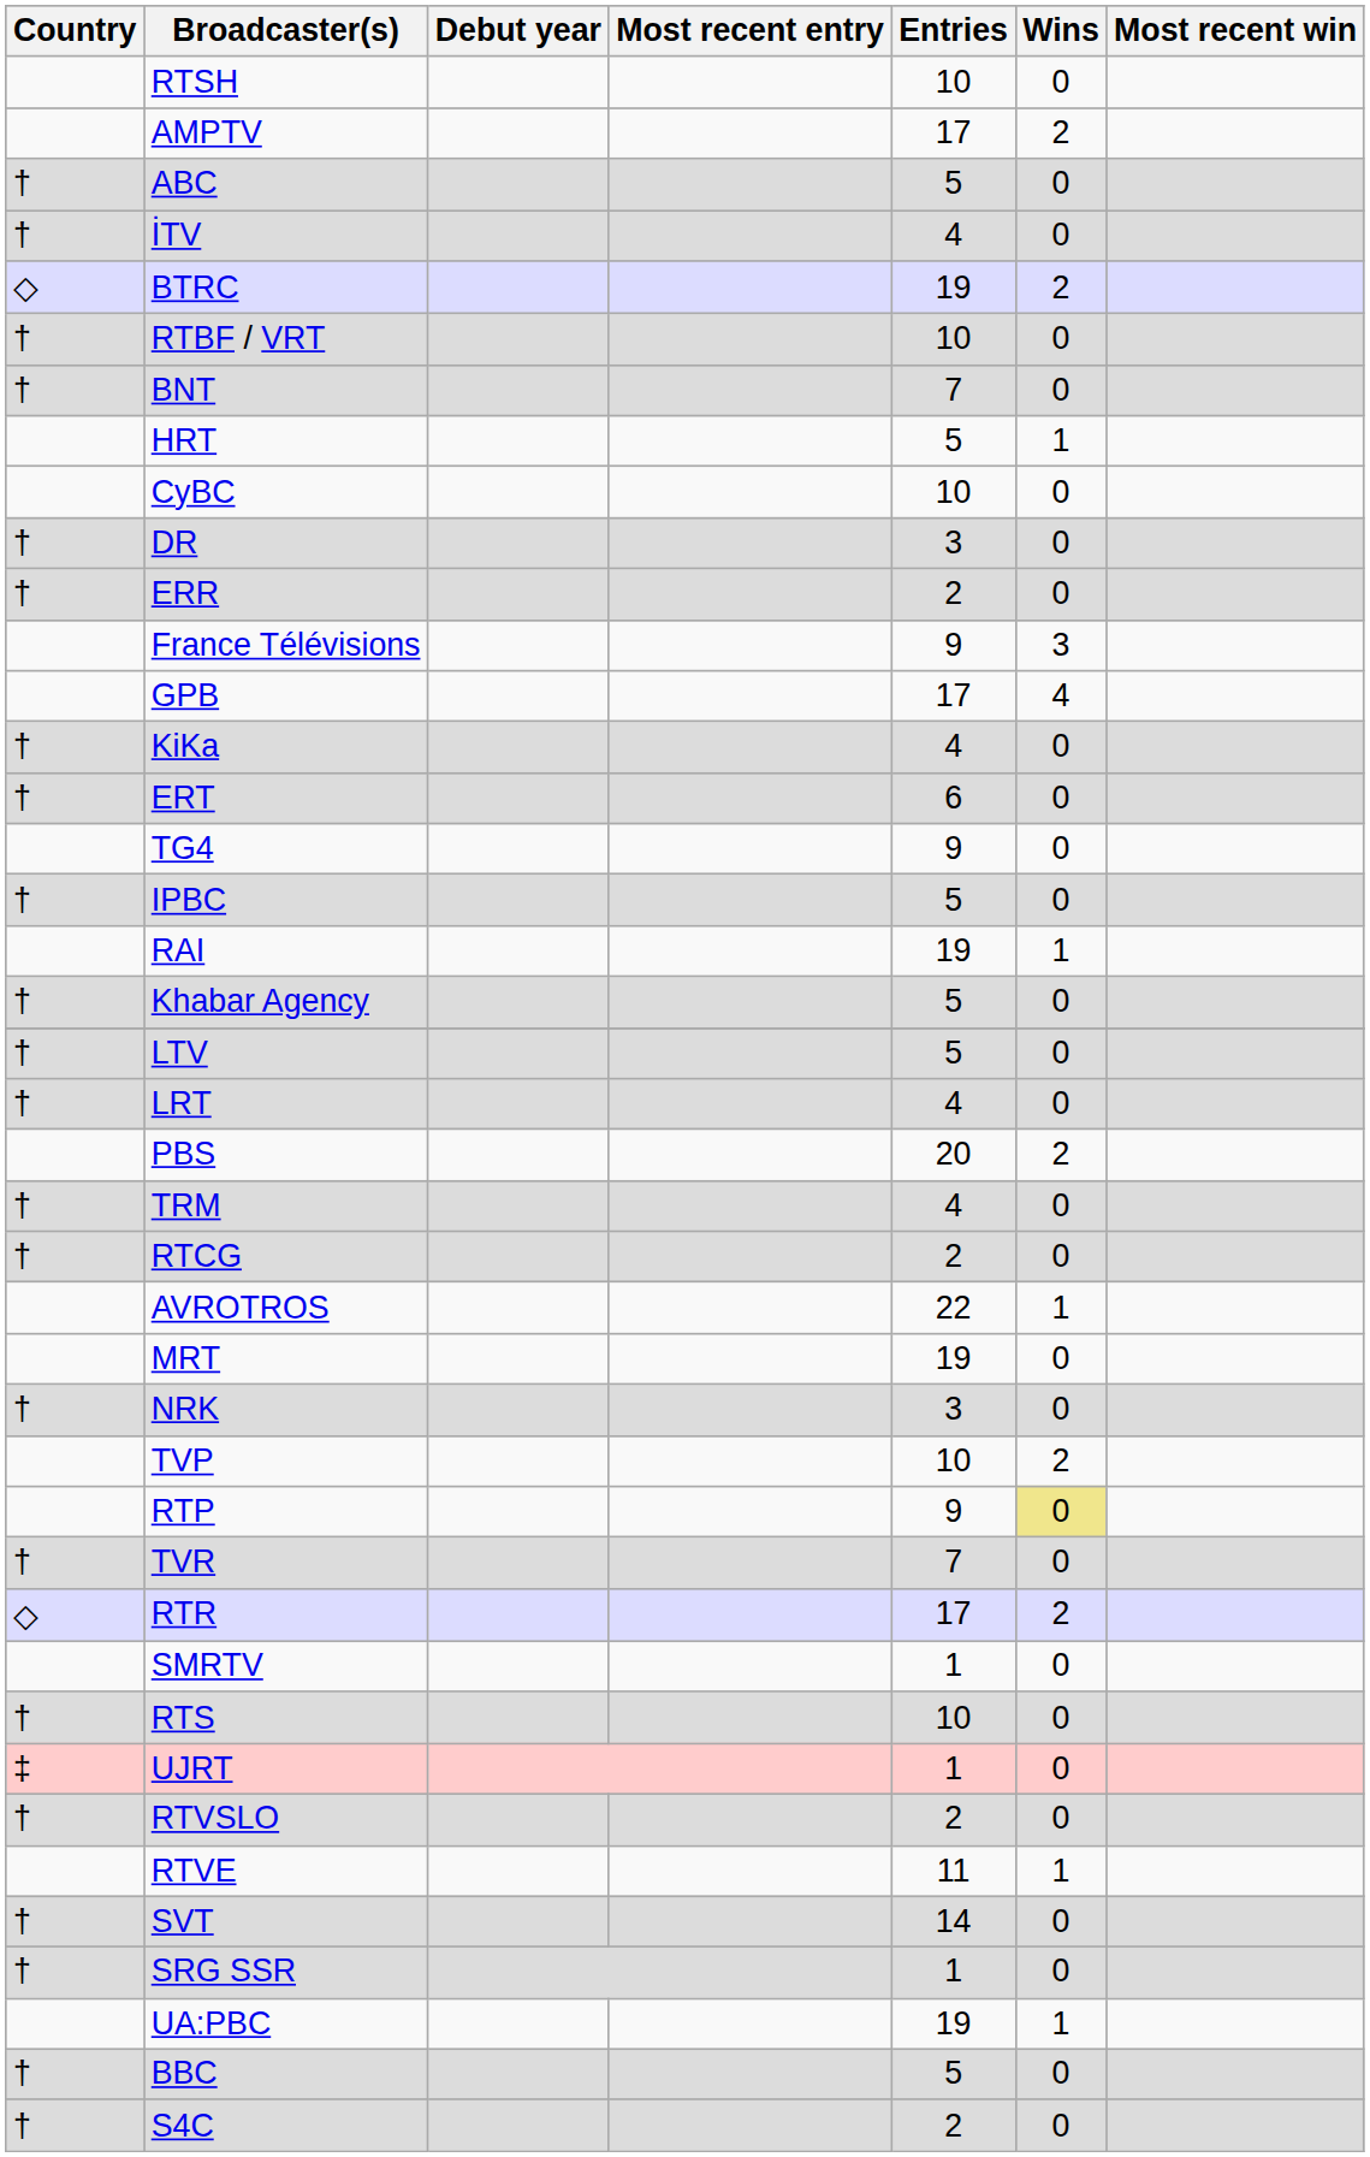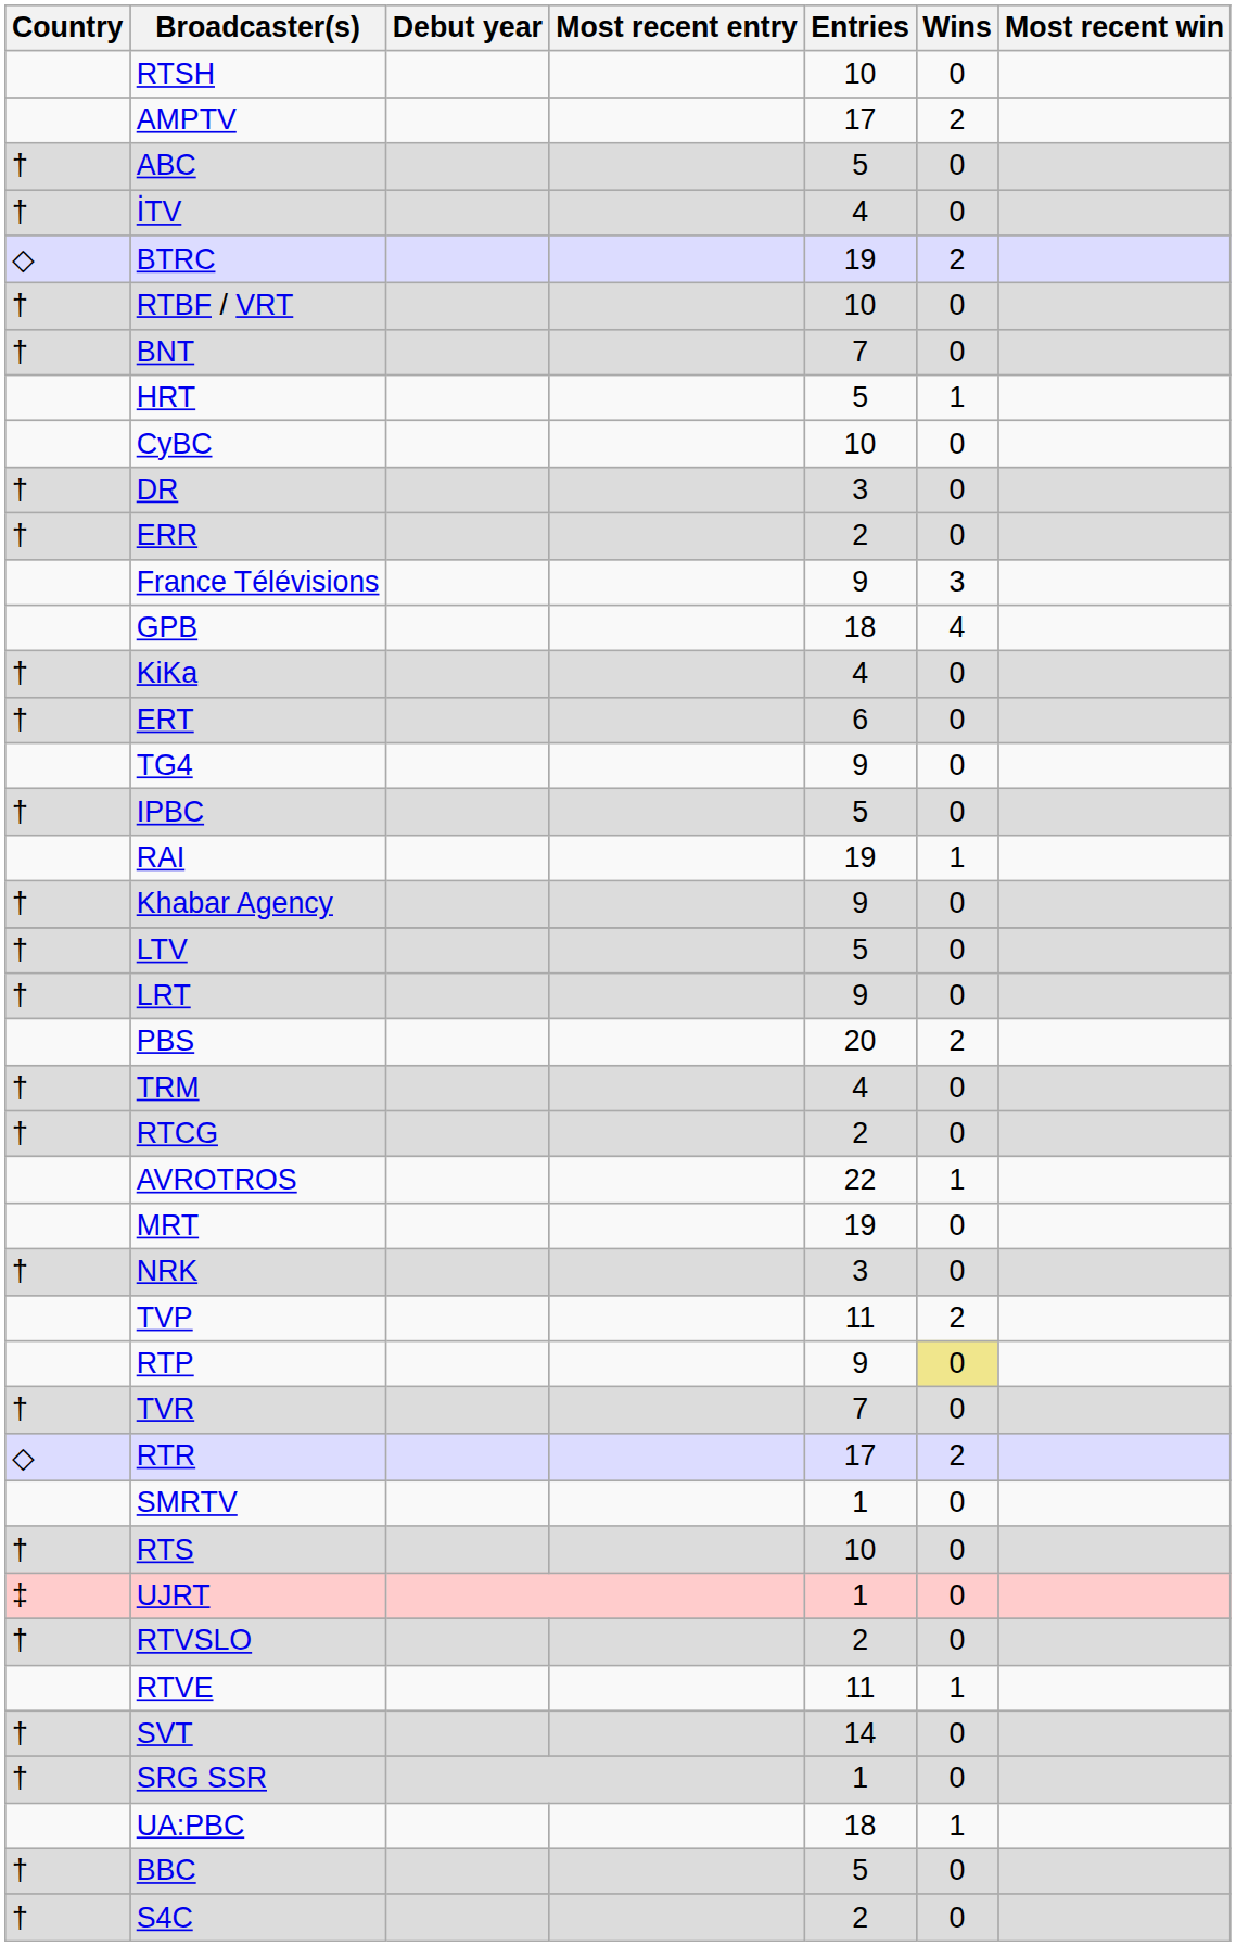GPB | Entries: 17 -> 18
Khabar Agency | Entries: 5 -> 9
LRT | Entries: 4 -> 9
TVP | Entries: 10 -> 11
UA:PBC | Entries: 19 -> 18
